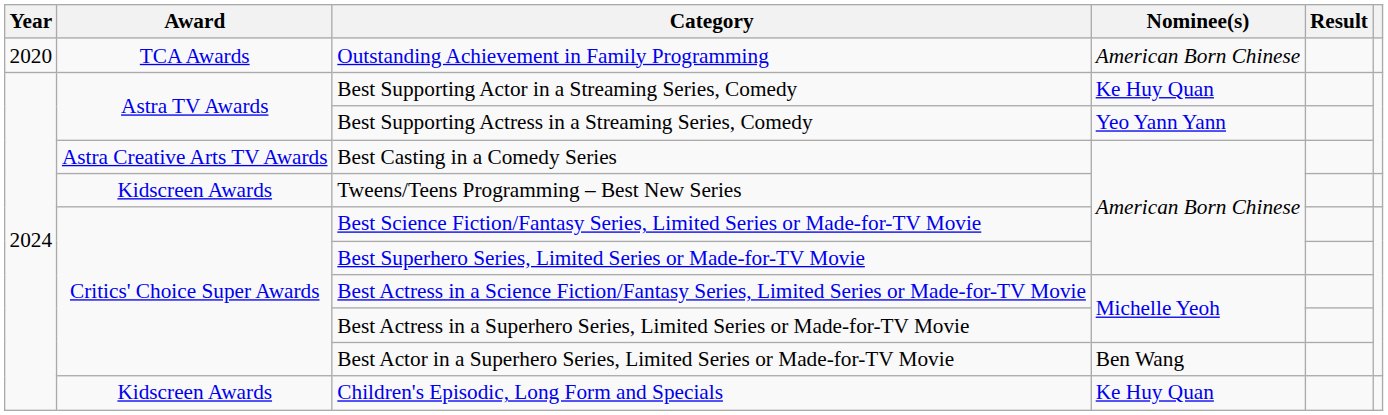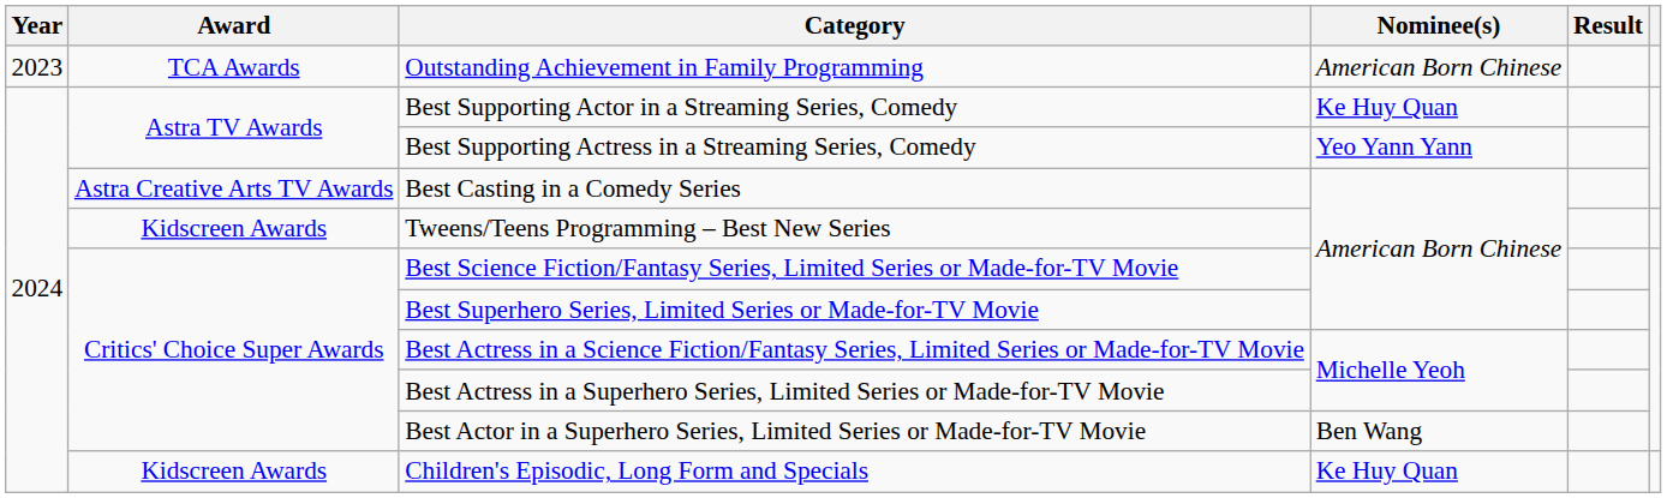Outstanding Achievement in Family Programming | Year: 2020 -> 2023
